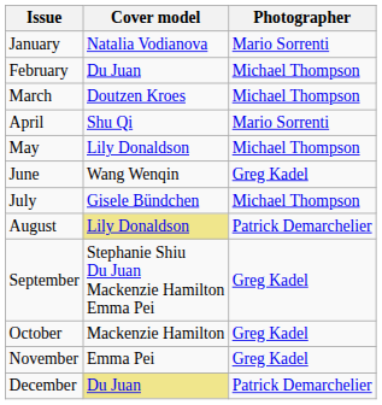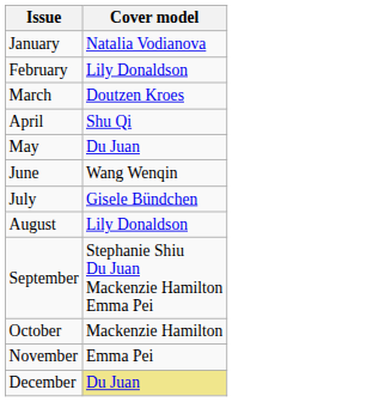- column: Photographer | Mario Sorrenti | Michael Thompson | Michael Thompson | Mario Sorrenti | Michael Thompson | Greg Kadel | Michael Thompson | Patrick Demarchelier | Greg Kadel | Greg Kadel | Greg Kadel | Patrick Demarchelier
February | Cover model: Du Juan -> Lily Donaldson
May | Cover model: Lily Donaldson -> Du Juan
August | Cover model: khaki background -> no background
